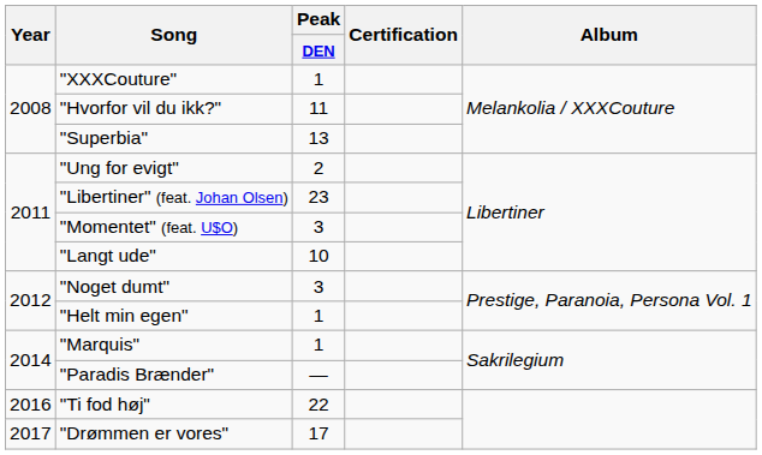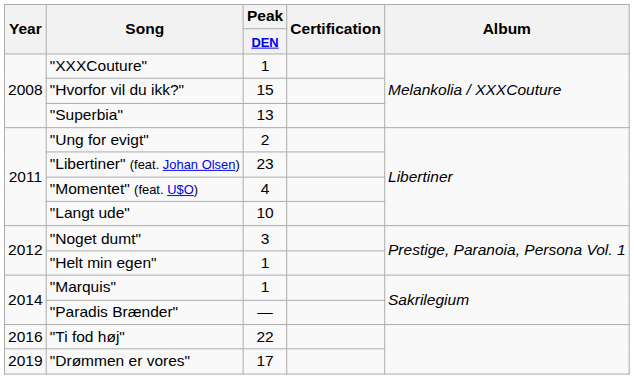"Hvorfor vil du ikk?" | Peak / DEN: 11 -> 15
"Momentet" (feat. U$O) | Peak / DEN: 3 -> 4
"Drømmen er vores" | Year: 2017 -> 2019
